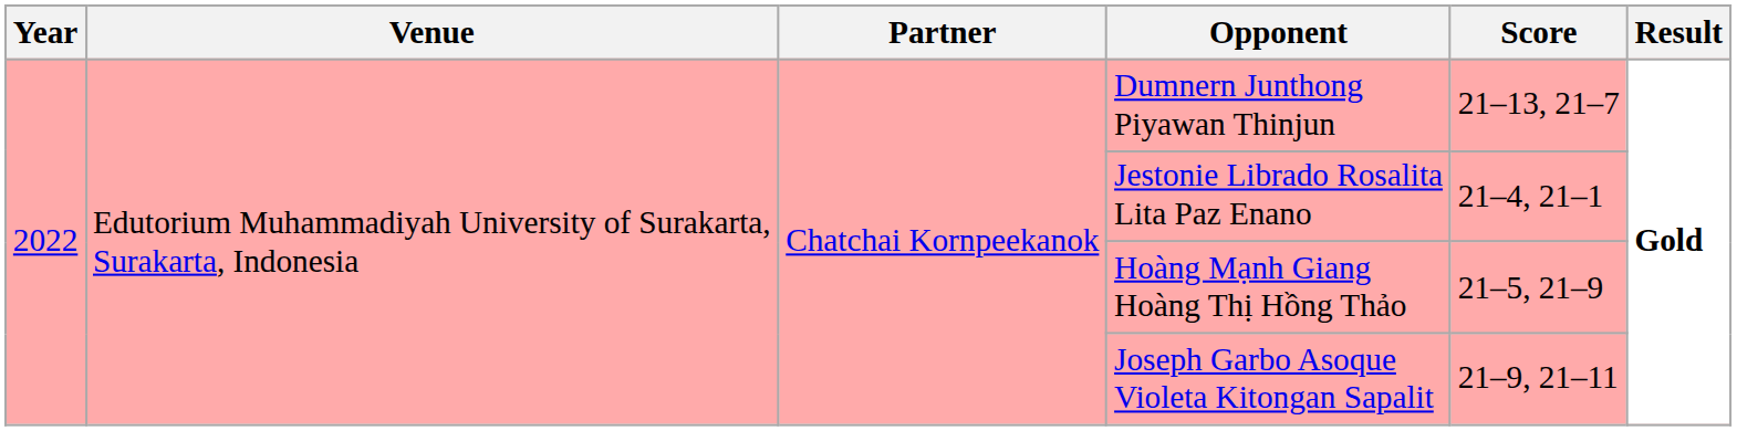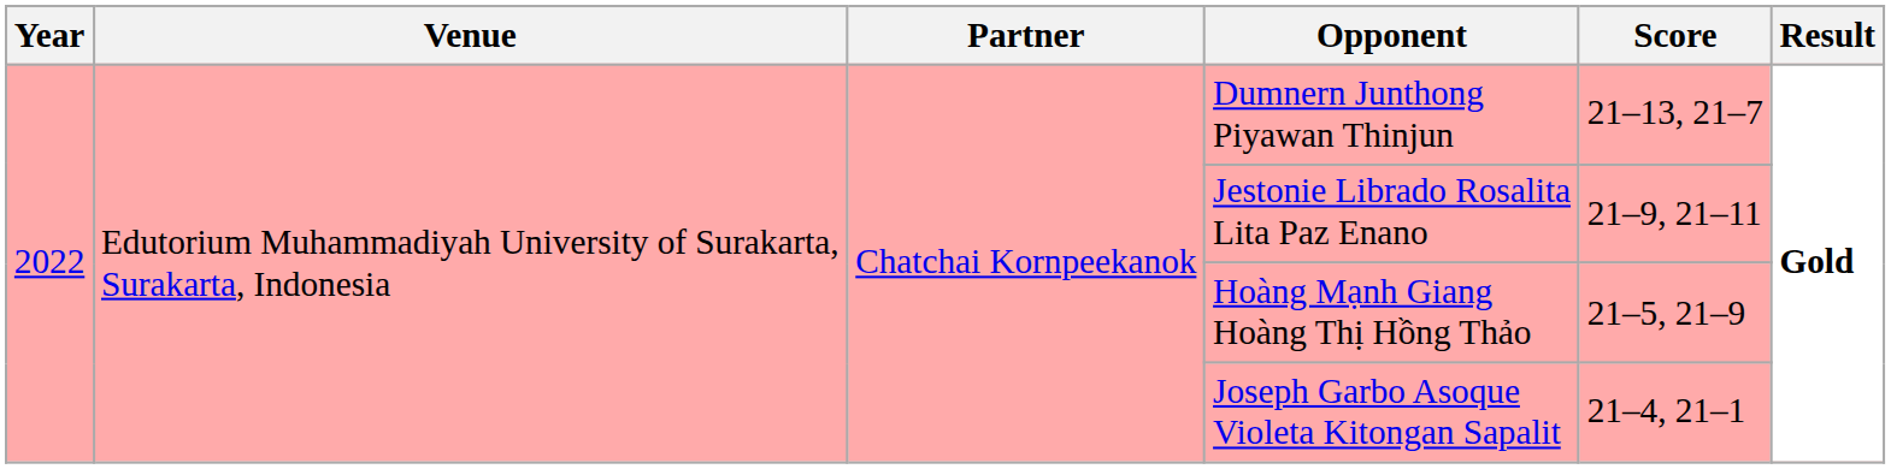Jestonie Librado Rosalita Lita Paz Enano | Score: 21–4, 21–1 -> 21–9, 21–11
Joseph Garbo Asoque Violeta Kitongan Sapalit | Score: 21–9, 21–11 -> 21–4, 21–1
